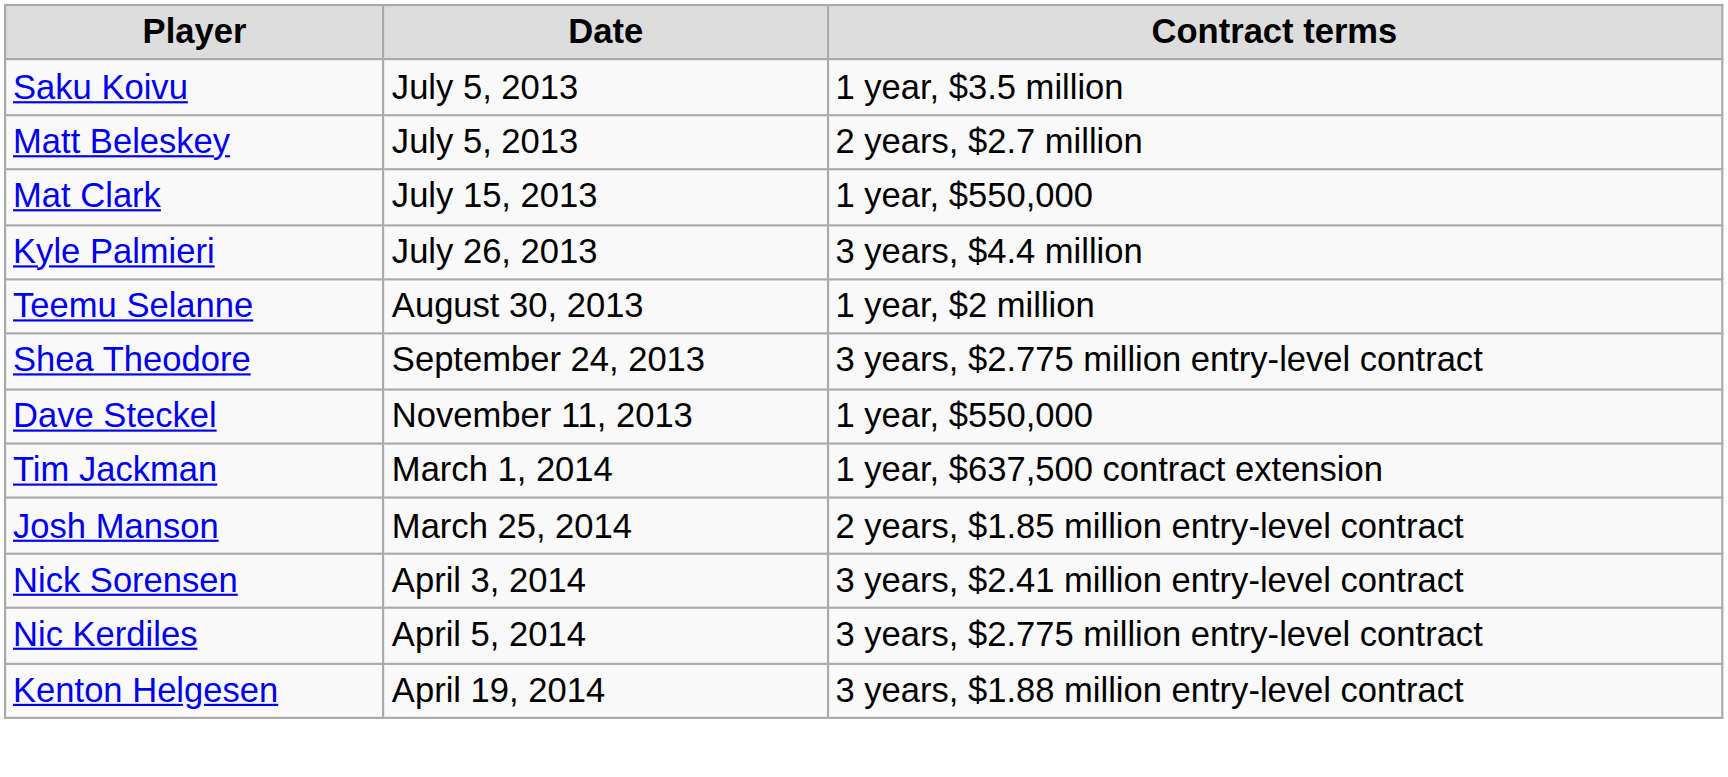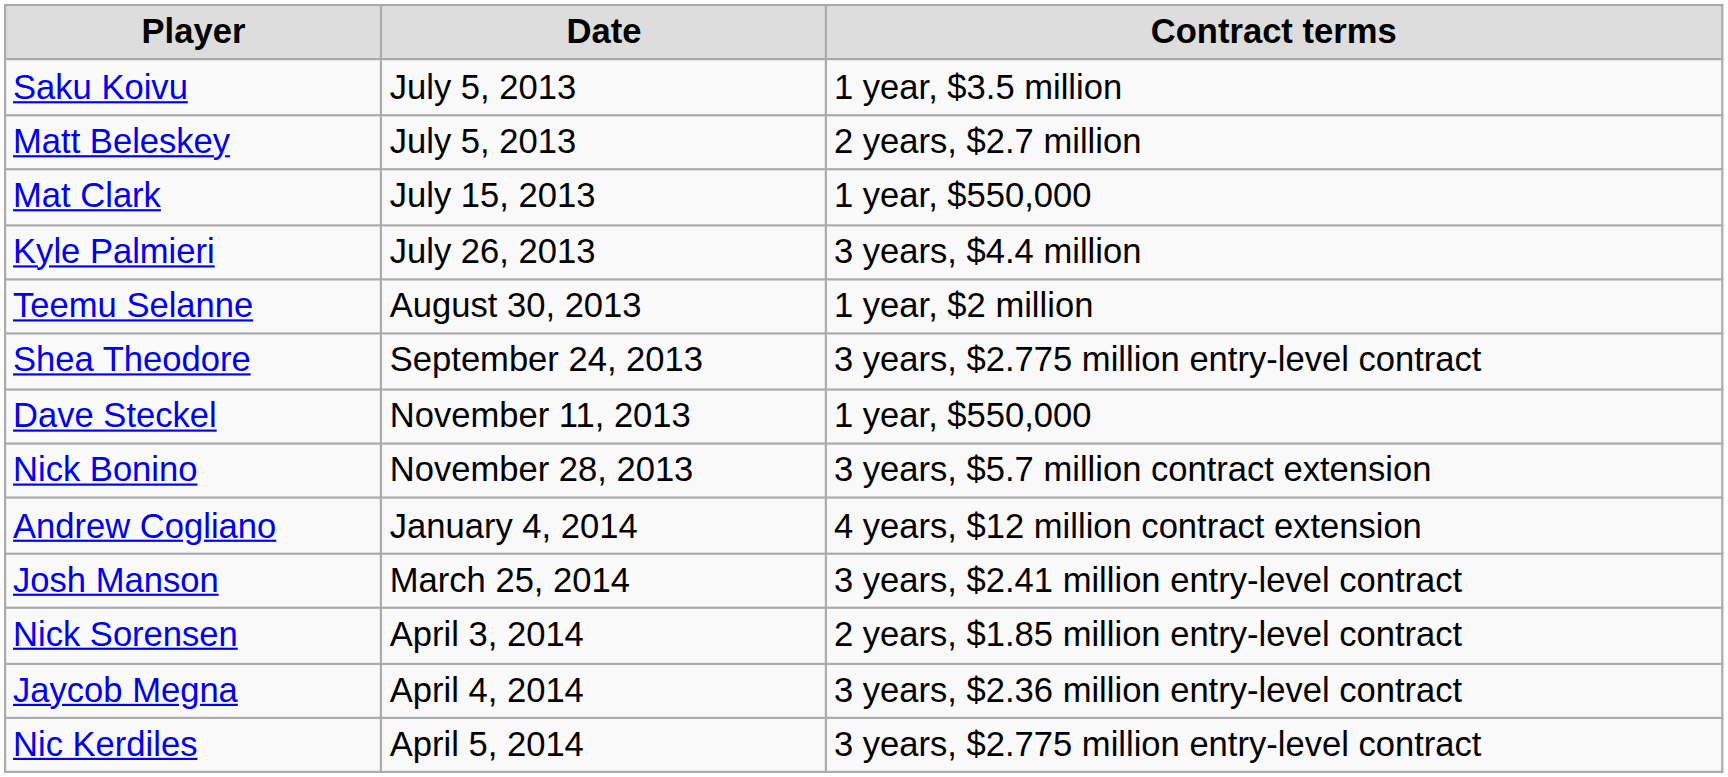+ row: Nick Bonino | November 28, 2013 | 3 years, $5.7 million contract extension
+ row: Andrew Cogliano | January 4, 2014 | 4 years, $12 million contract extension
- row: Tim Jackman | March 1, 2014 | 1 year, $637,500 contract extension
Josh Manson | Contract terms: 2 years, $1.85 million entry-level contract -> 3 years, $2.41 million entry-level contract
Nick Sorensen | Contract terms: 3 years, $2.41 million entry-level contract -> 2 years, $1.85 million entry-level contract
+ row: Jaycob Megna | April 4, 2014 | 3 years, $2.36 million entry-level contract
- row: Kenton Helgesen | April 19, 2014 | 3 years, $1.88 million entry-level contract
